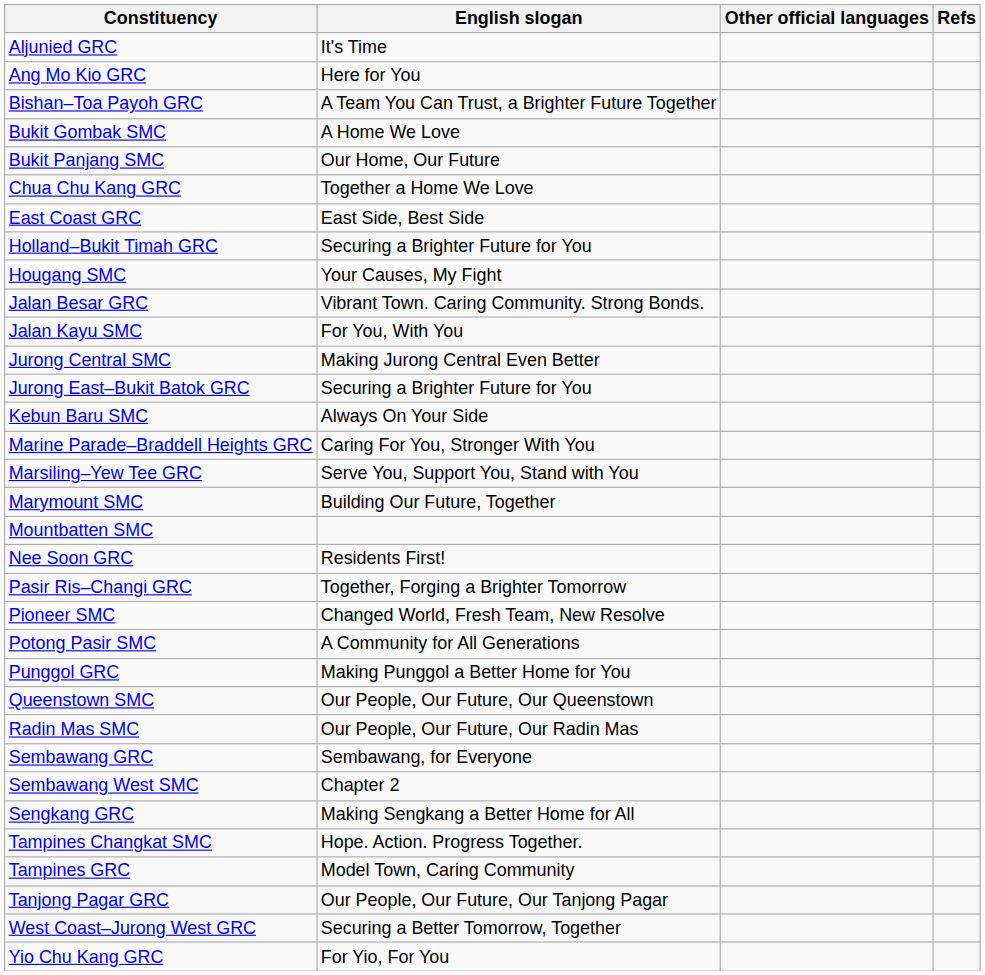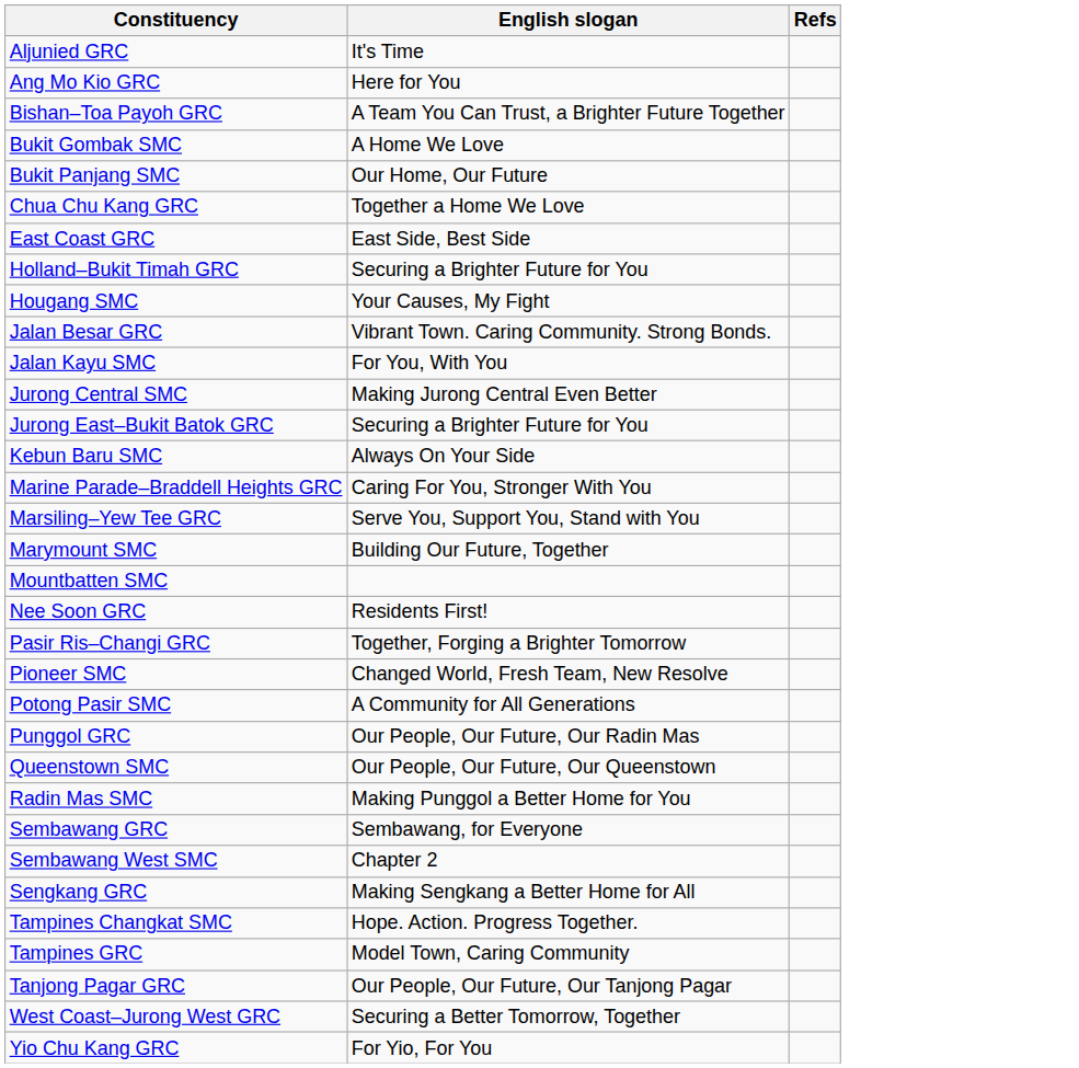- column: Other official languages
Punggol GRC | English slogan: Making Punggol a Better Home for You -> Our People, Our Future, Our Radin Mas
Radin Mas SMC | English slogan: Our People, Our Future, Our Radin Mas -> Making Punggol a Better Home for You
